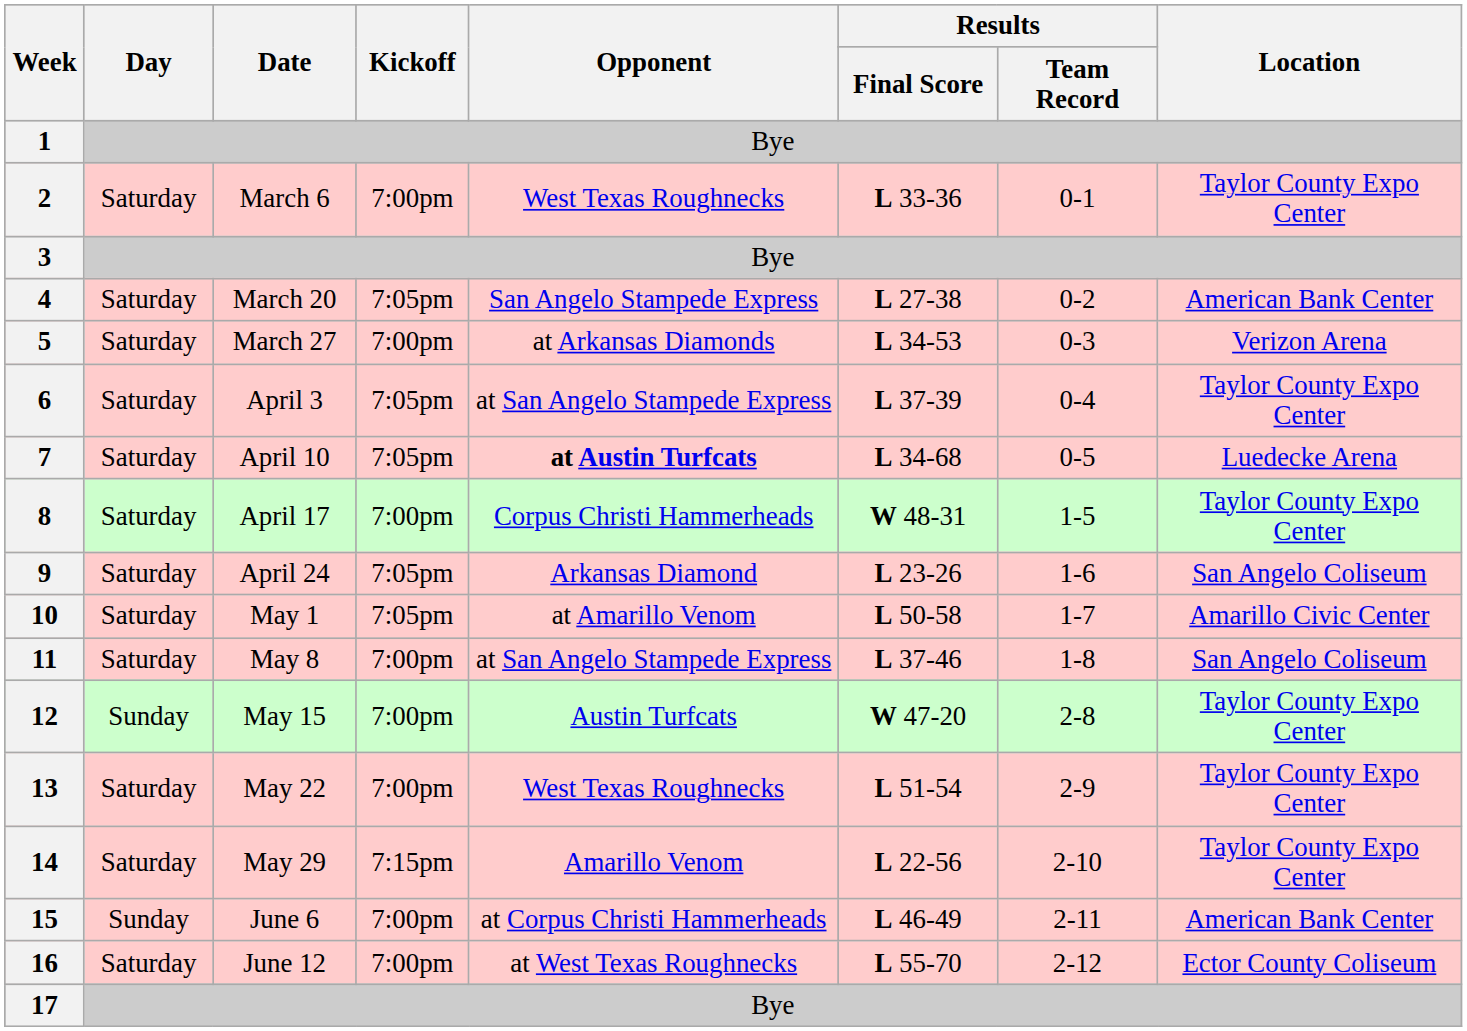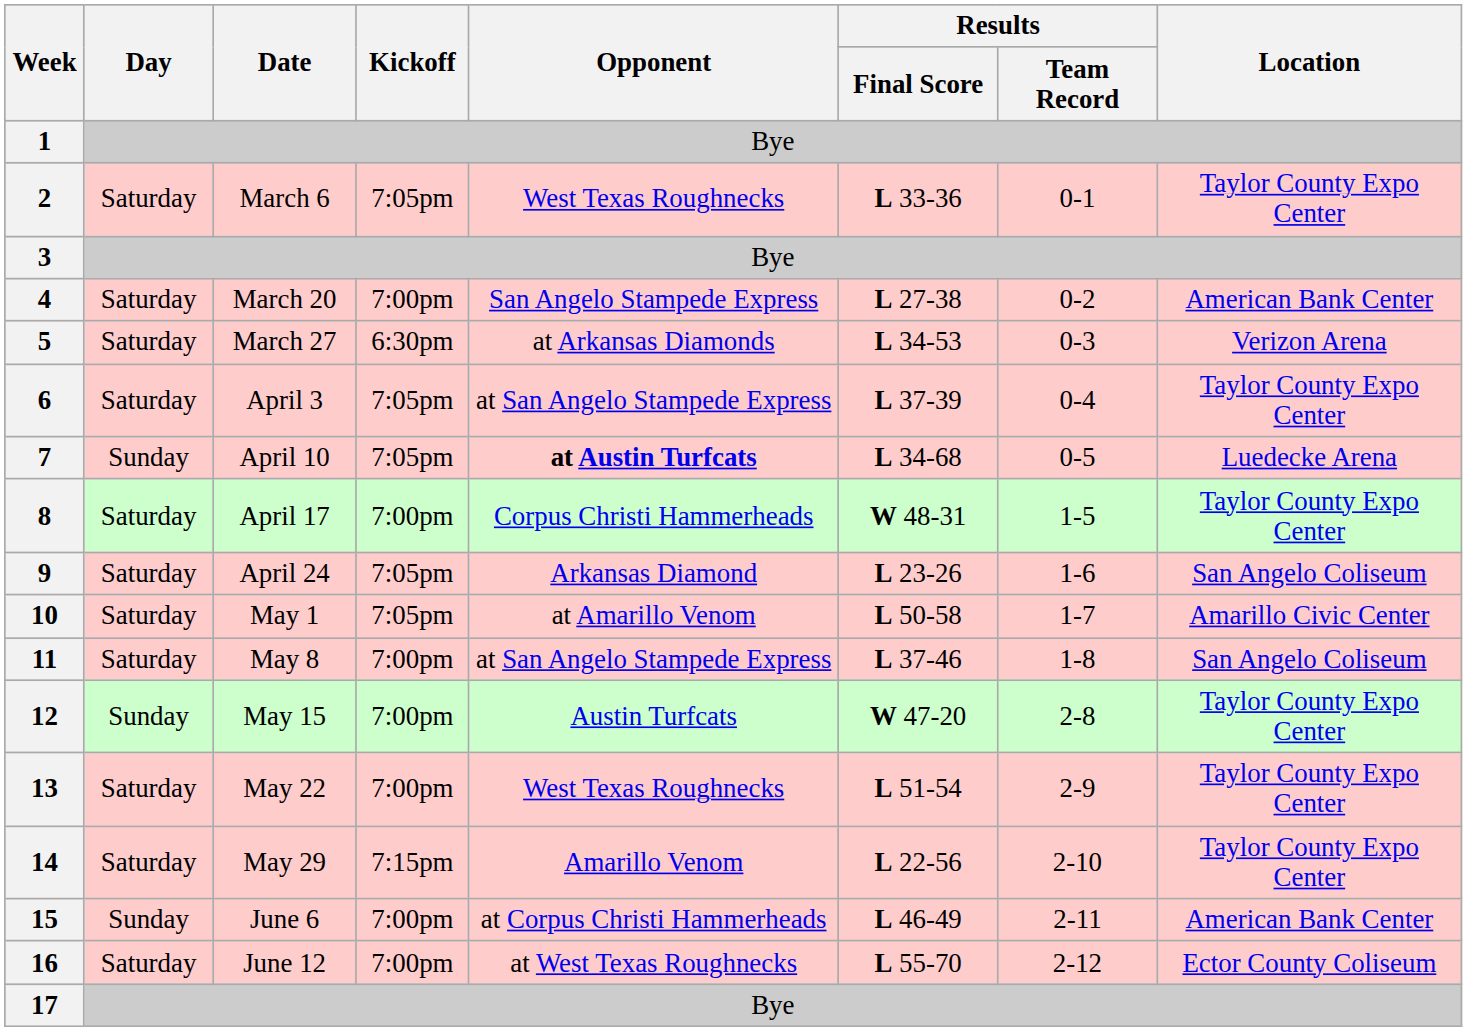2 | Kickoff: 7:00pm -> 7:05pm
4 | Kickoff: 7:05pm -> 7:00pm
5 | Kickoff: 7:00pm -> 6:30pm
7 | Day: Saturday -> Sunday
